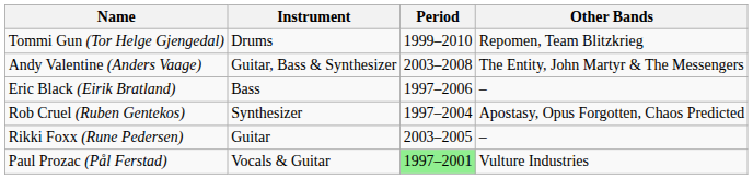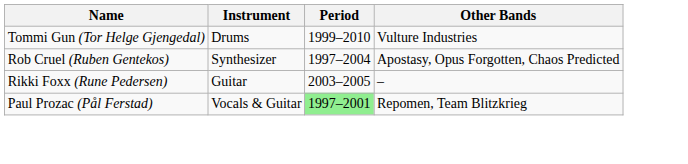Tommi Gun (Tor Helge Gjengedal) | Other Bands: Repomen, Team Blitzkrieg -> Vulture Industries
- row: Andy Valentine (Anders Vaage) | Guitar, Bass & Synthesizer | 2003–2008 | The Entity, John Martyr & The Messengers
- row: Eric Black (Eirik Bratland) | Bass | 1997–2006 | –
Paul Prozac (Pål Ferstad) | Other Bands: Vulture Industries -> Repomen, Team Blitzkrieg
